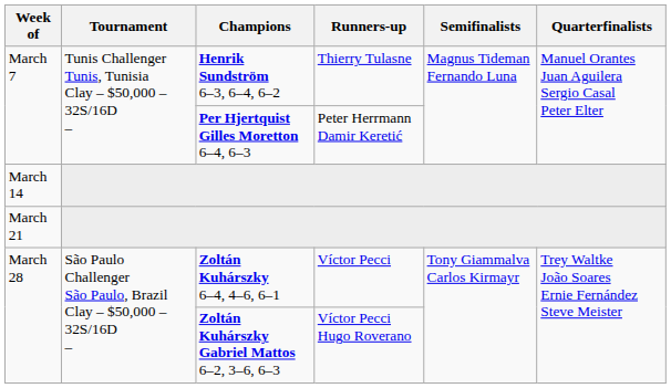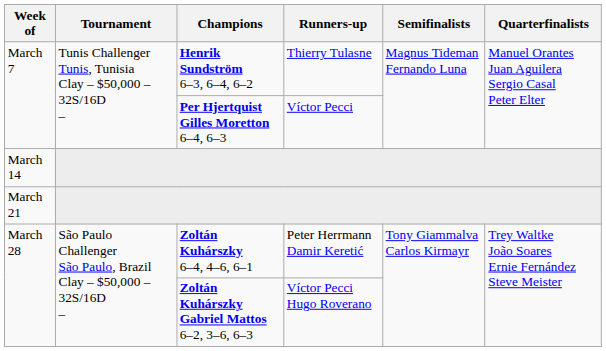Per Hjertquist Gilles Moretton 6–4, 6–3 | Runners-up: Peter Herrmann Damir Keretić -> Víctor Pecci
Zoltán Kuhárszky 6–4, 4–6, 6–1 | Runners-up: Víctor Pecci -> Peter Herrmann Damir Keretić
